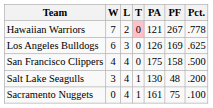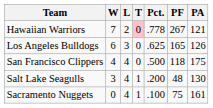columns swapped: Pct. <-> PA
Los Angeles Bulldogs | PF: 169 -> 165
San Francisco Clippers | PF: 158 -> 118
